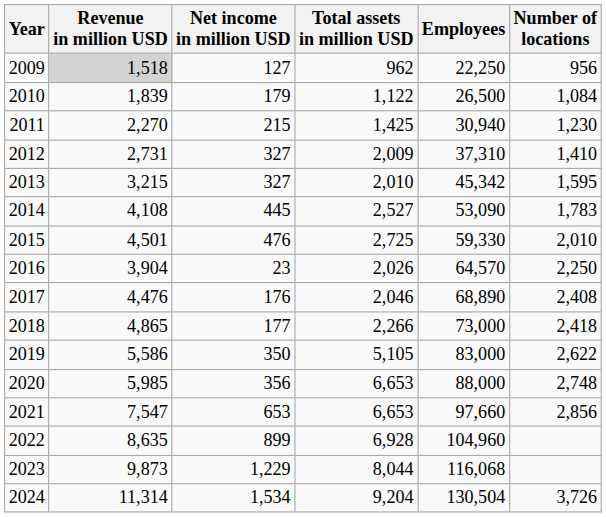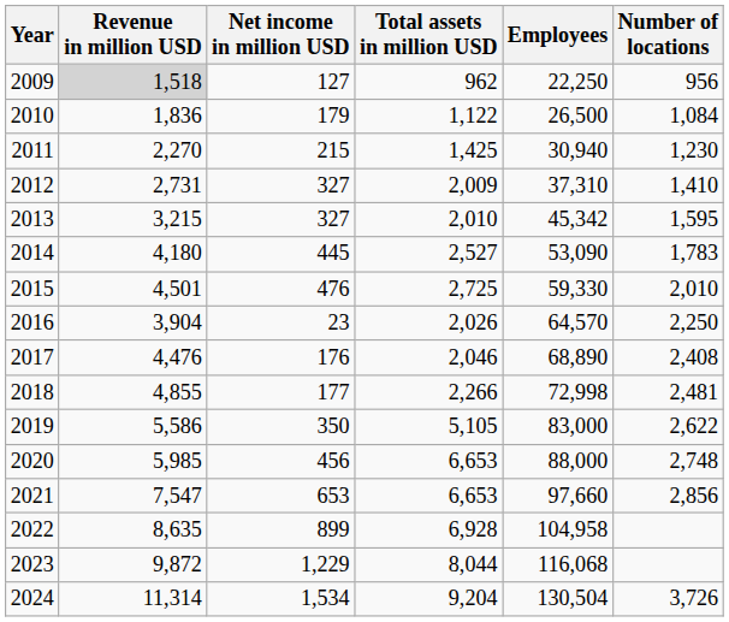2010 | Revenue in million USD: 1,839 -> 1,836
2014 | Revenue in million USD: 4,108 -> 4,180
2018 | Revenue in million USD: 4,865 -> 4,855
2018 | Employees: 73,000 -> 72,998
2018 | Number of locations: 2,418 -> 2,481
2020 | Net income in million USD: 356 -> 456
2022 | Employees: 104,960 -> 104,958
2023 | Revenue in million USD: 9,873 -> 9,872
